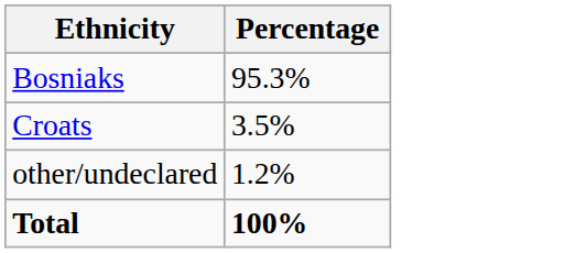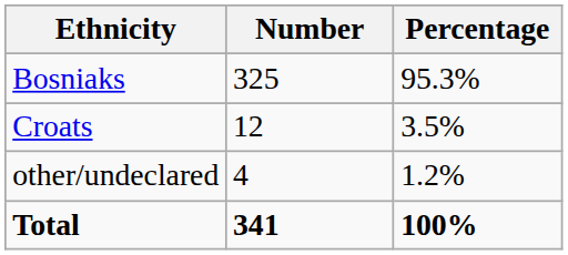+ column: Number | 325 | 12 | 4 | 341
